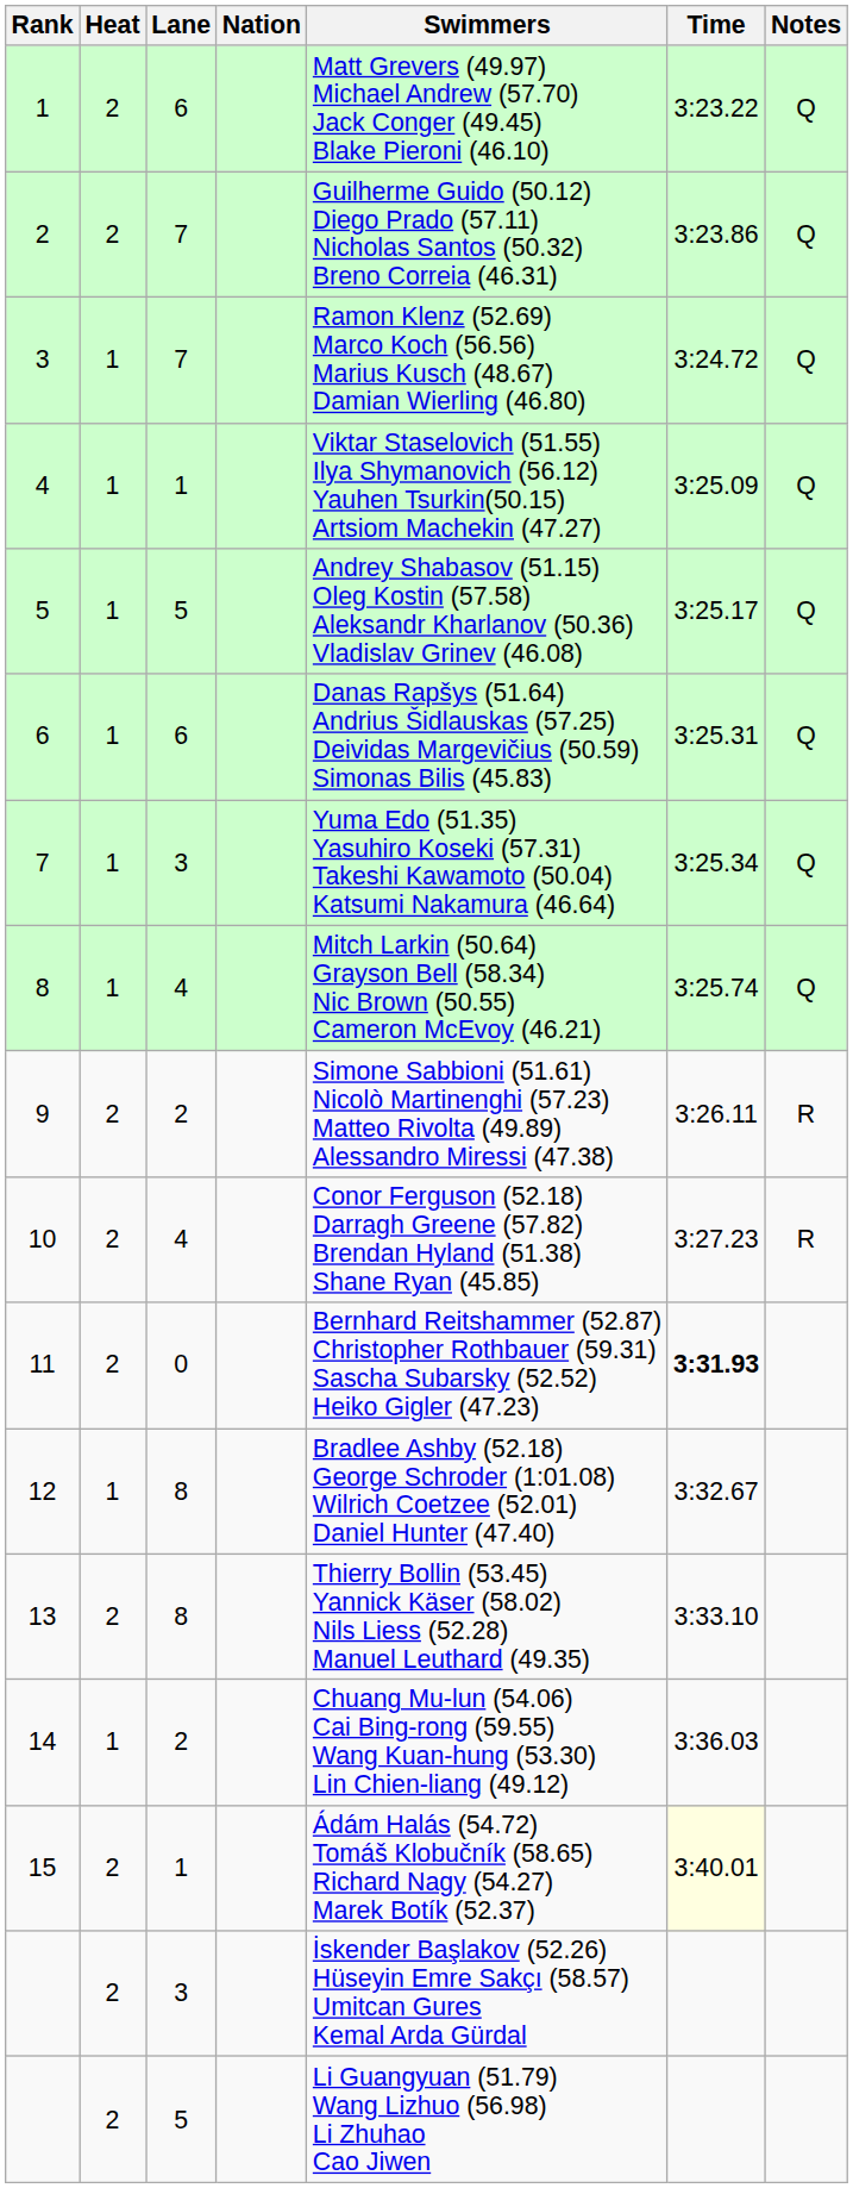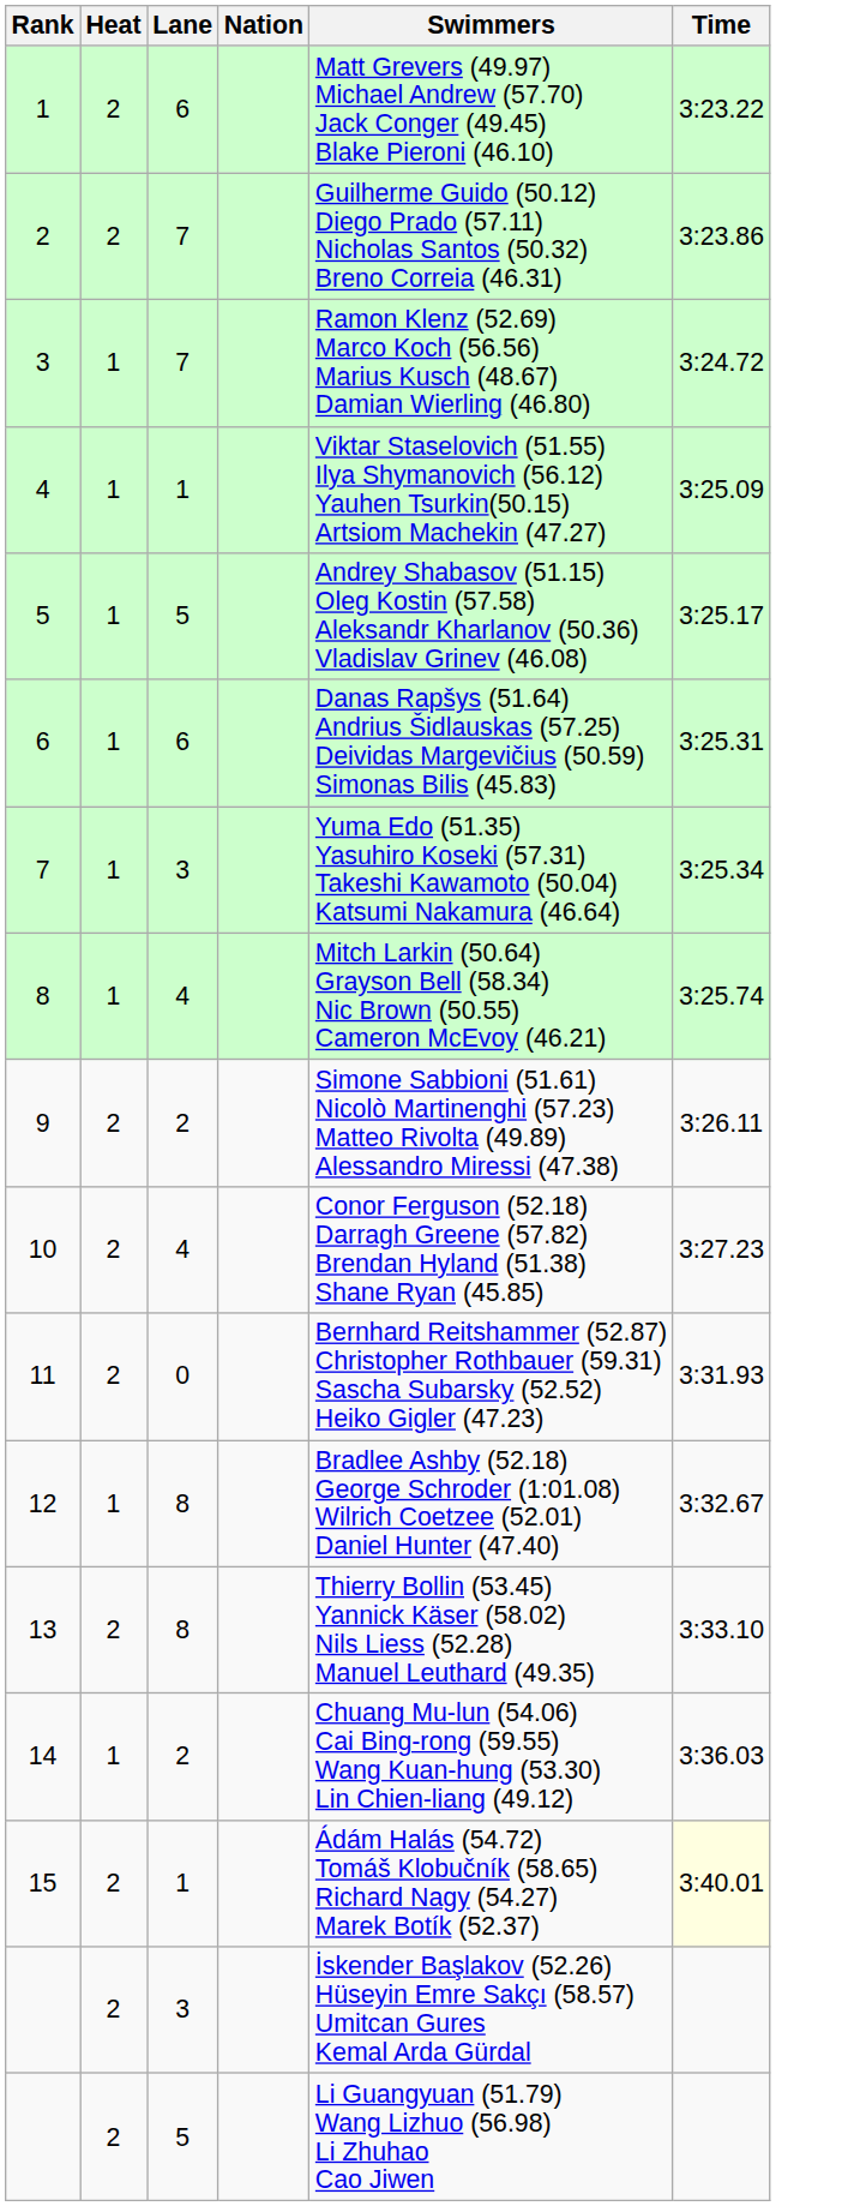- column: Notes | Q | Q | Q | Q | Q | Q | Q | Q | R | R
11 | Time: bold -> normal
